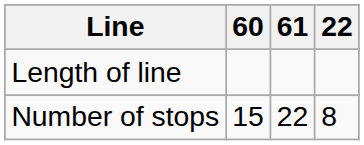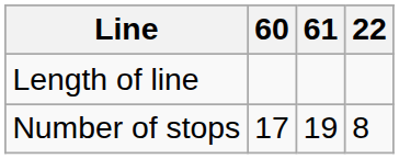Number of stops | 60: 15 -> 17
Number of stops | 61: 22 -> 19
